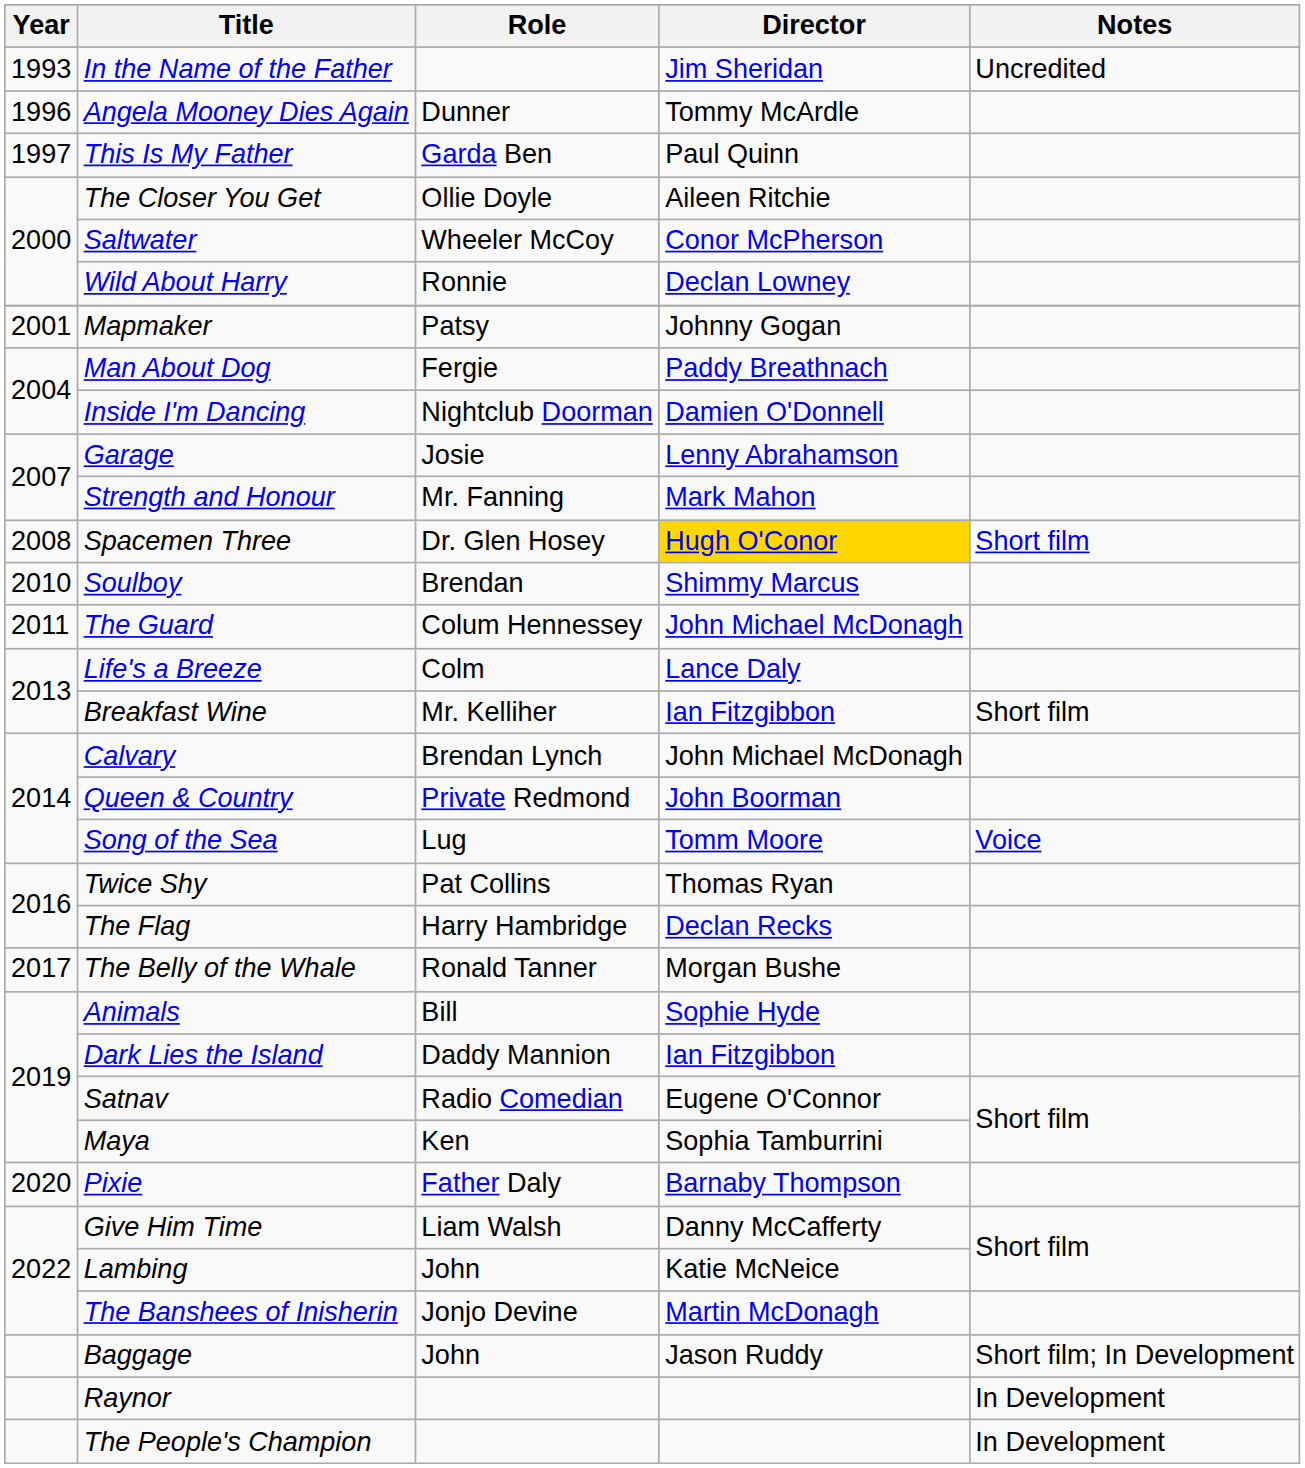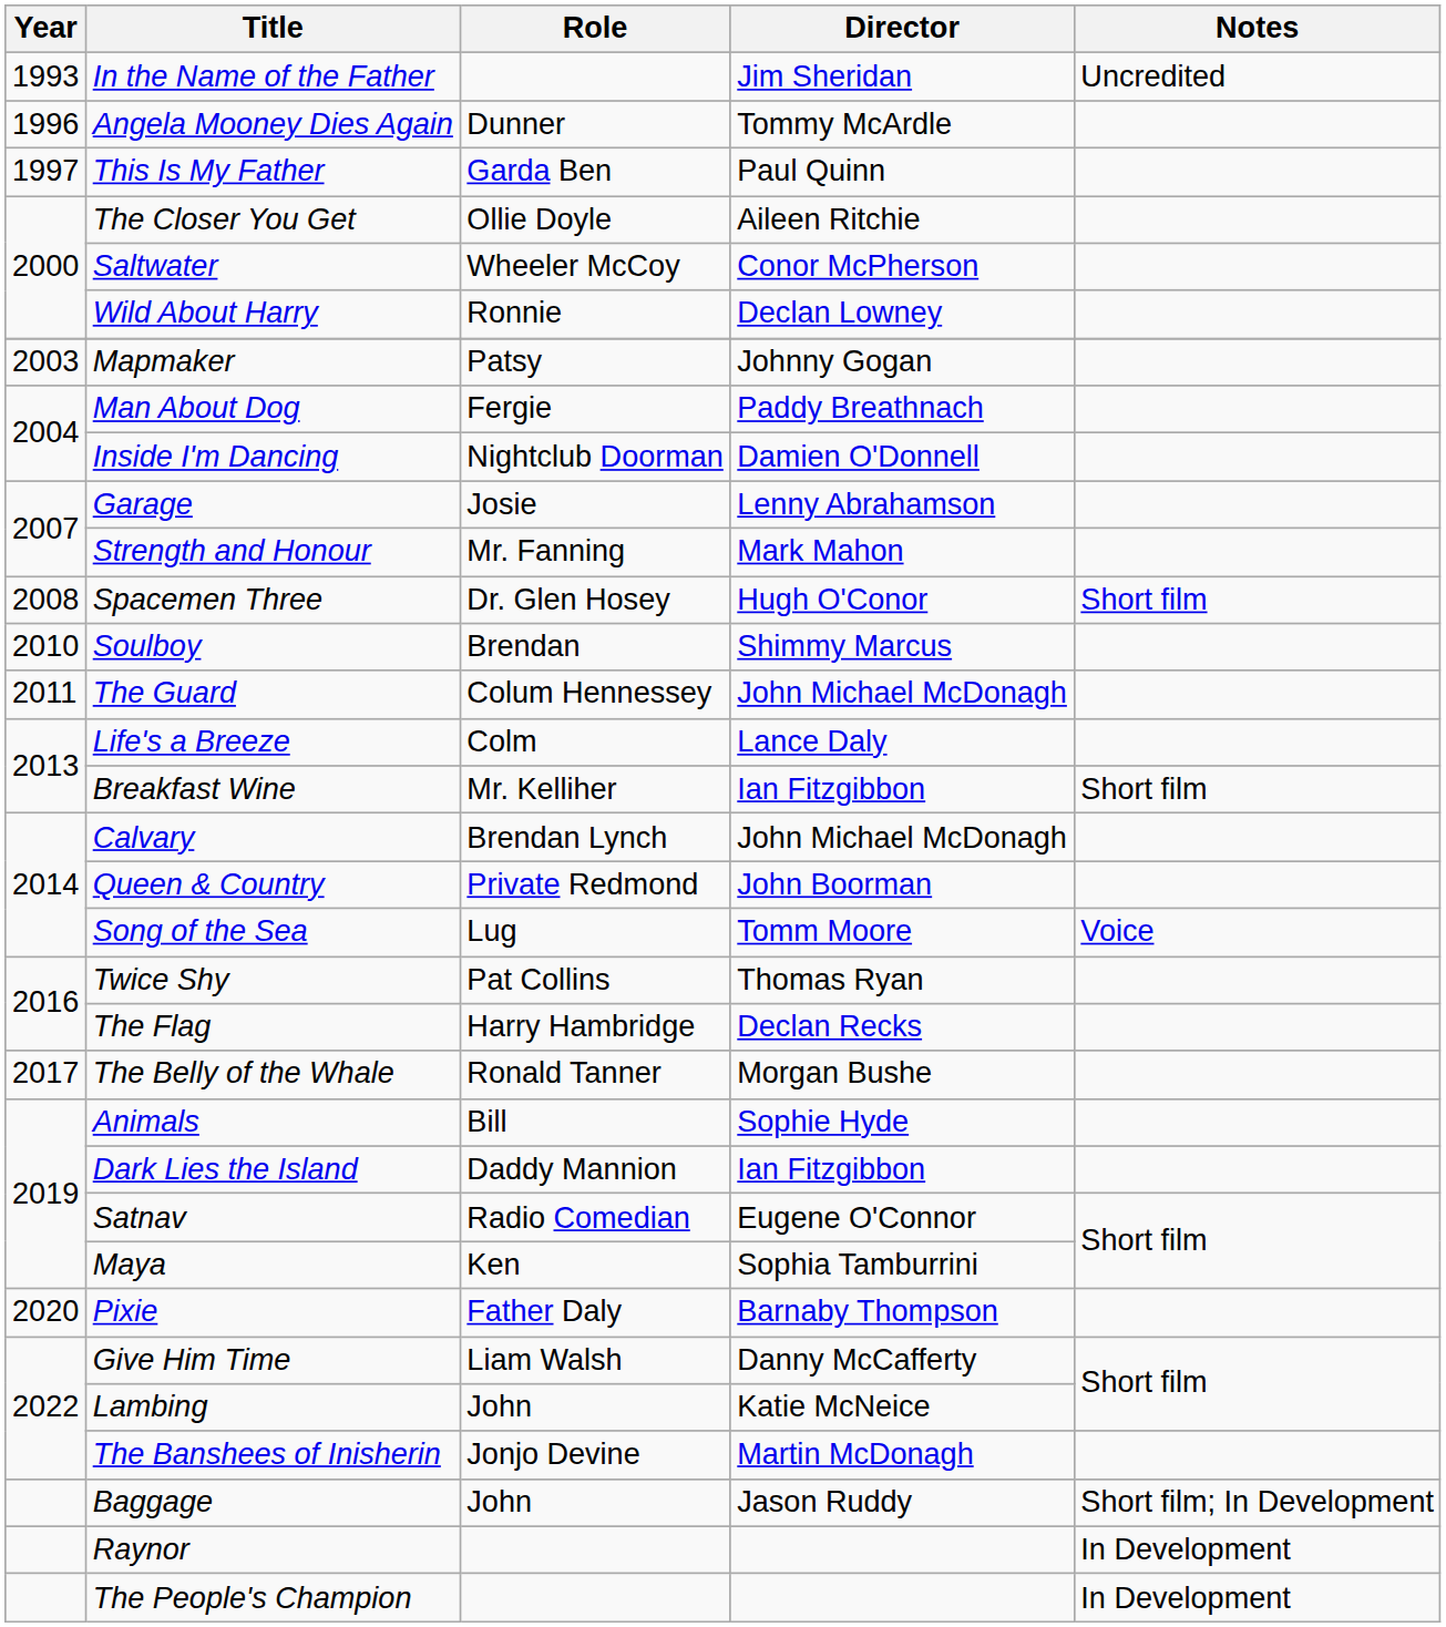Mapmaker | Year: 2001 -> 2003
Spacemen Three | Director: gold background -> no background
